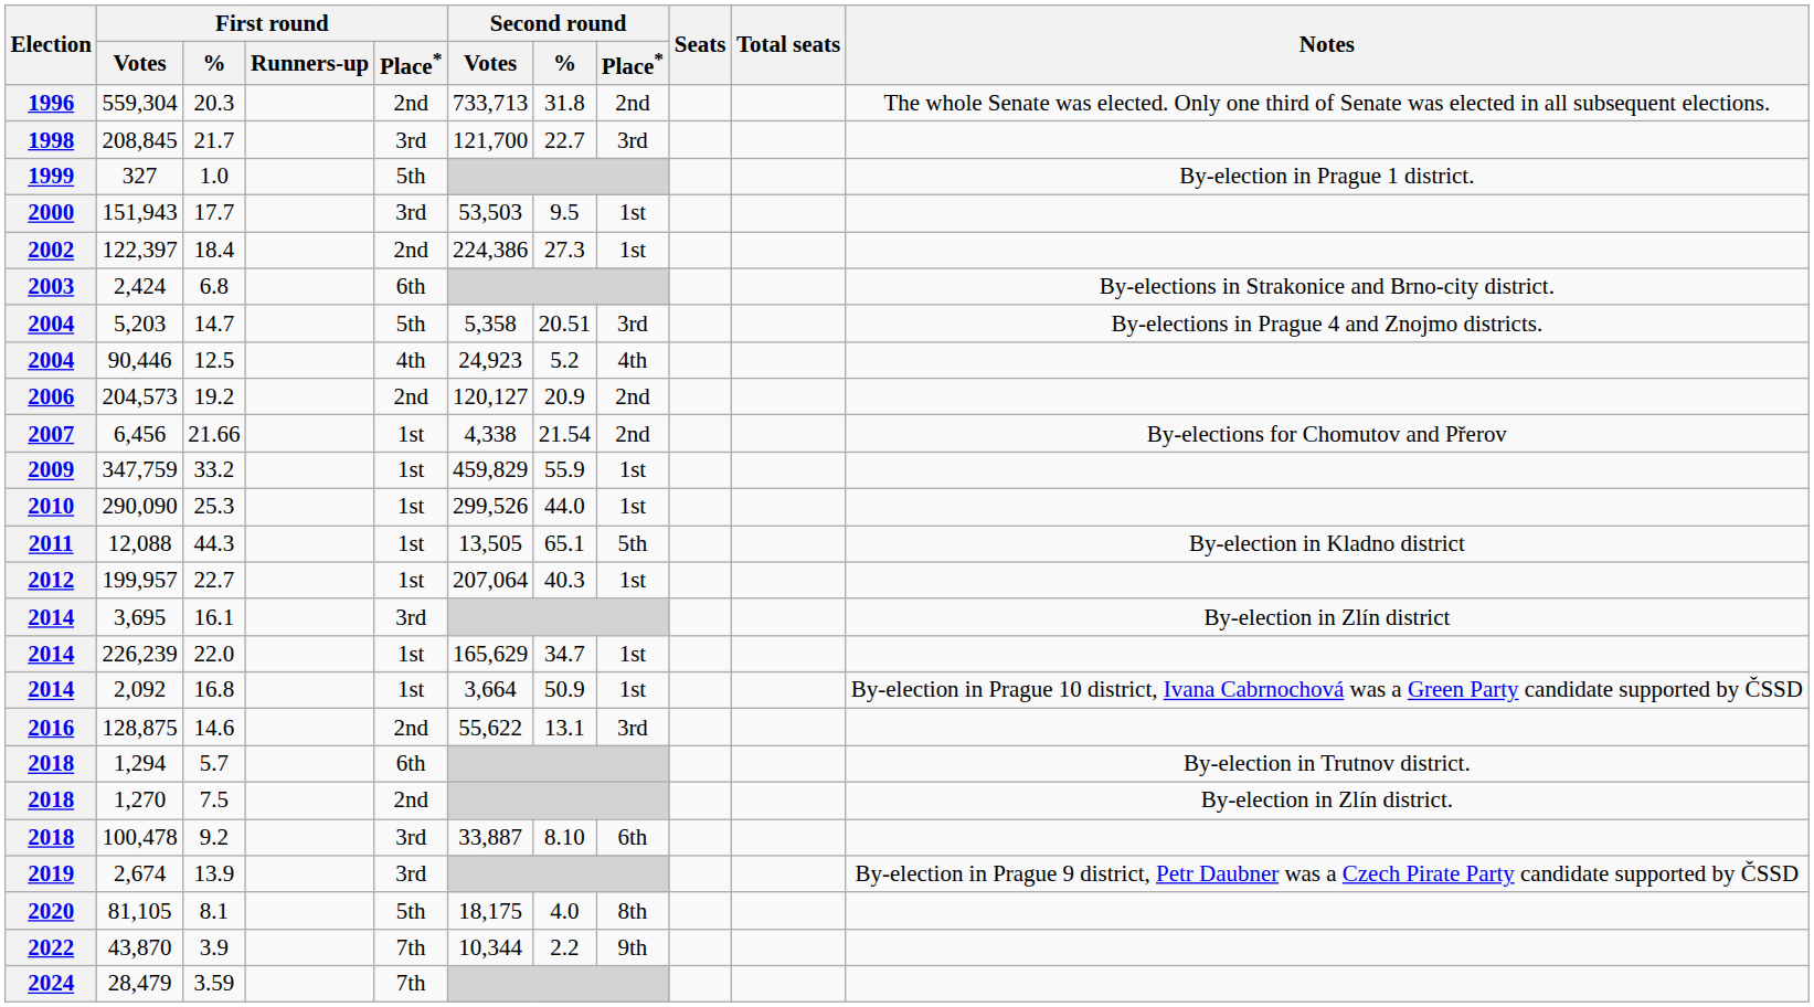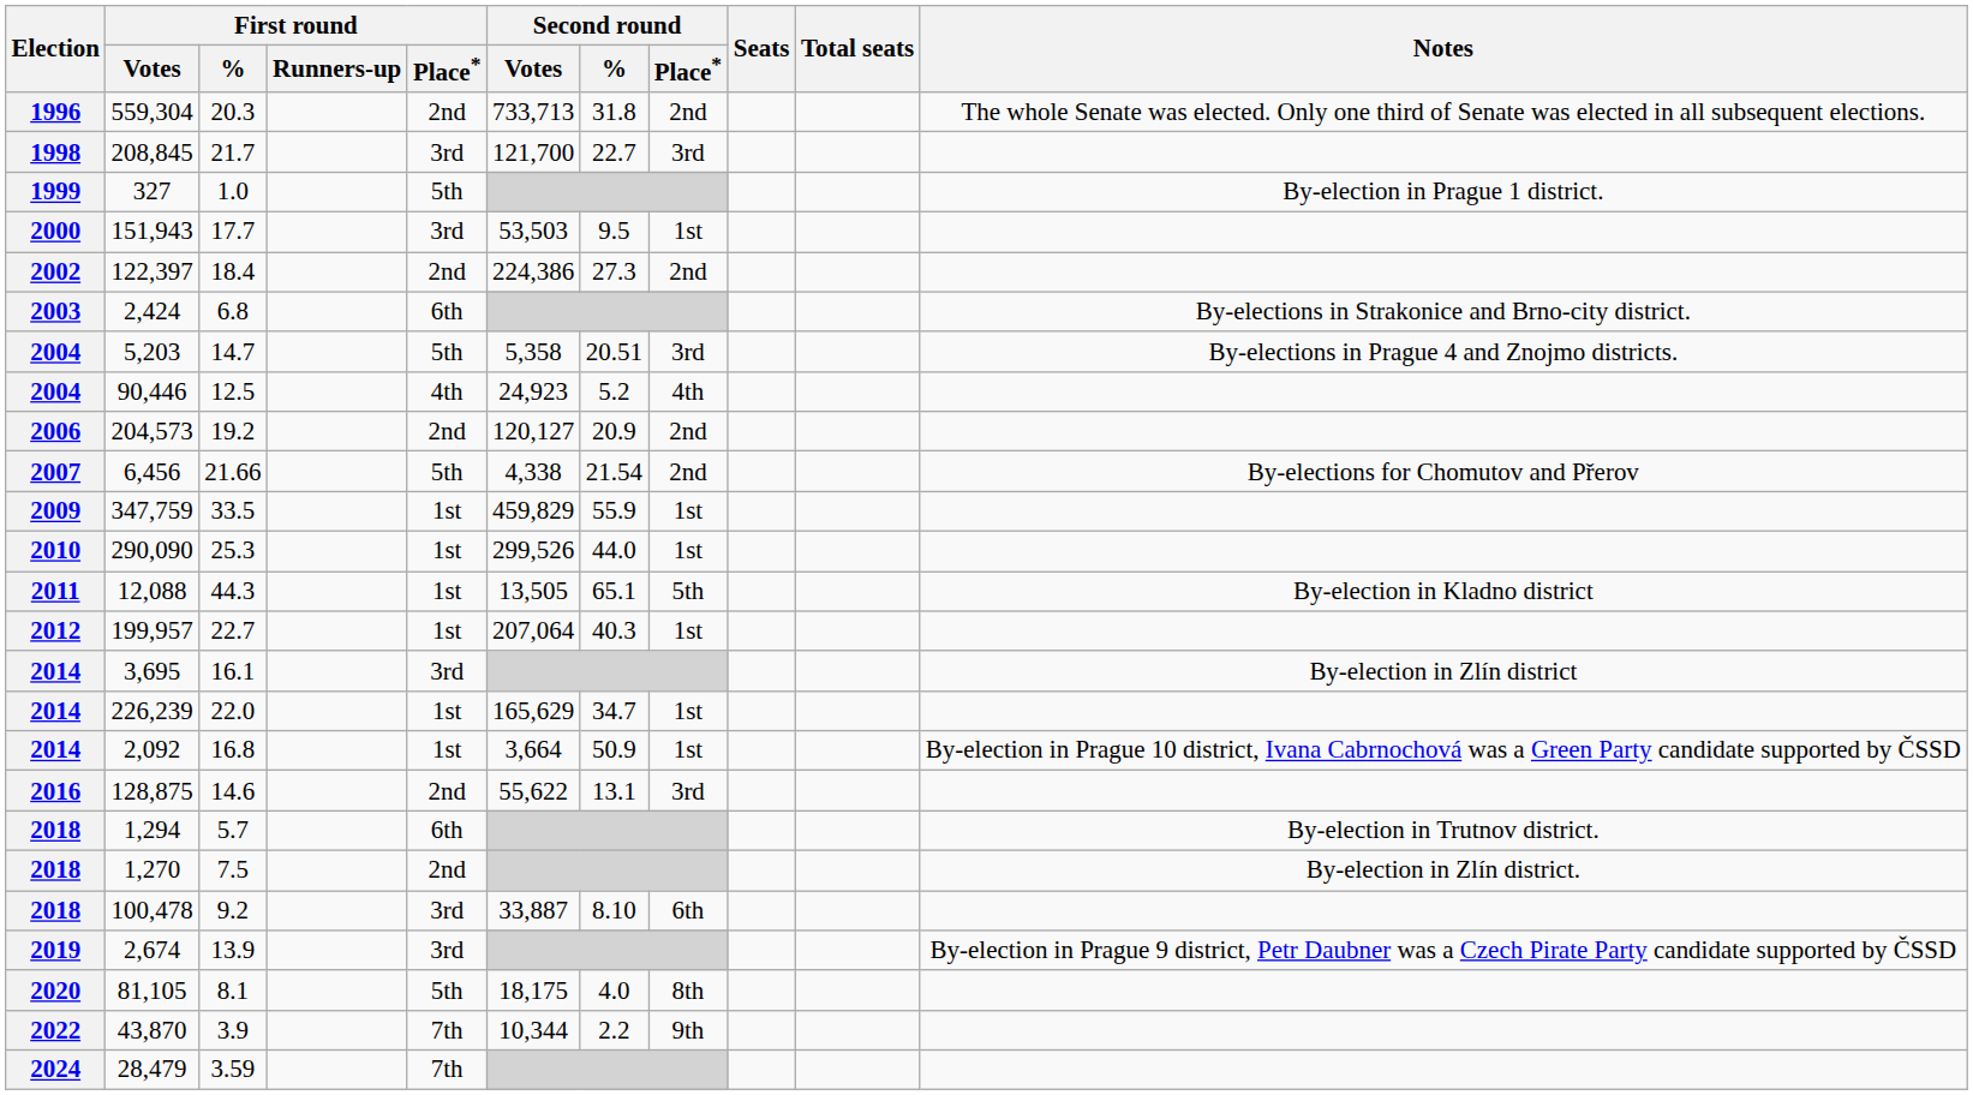122,397 | Second round / Place*: 1st -> 2nd
6,456 | First round / Place*: 1st -> 5th
347,759 | First round / %: 33.2 -> 33.5
